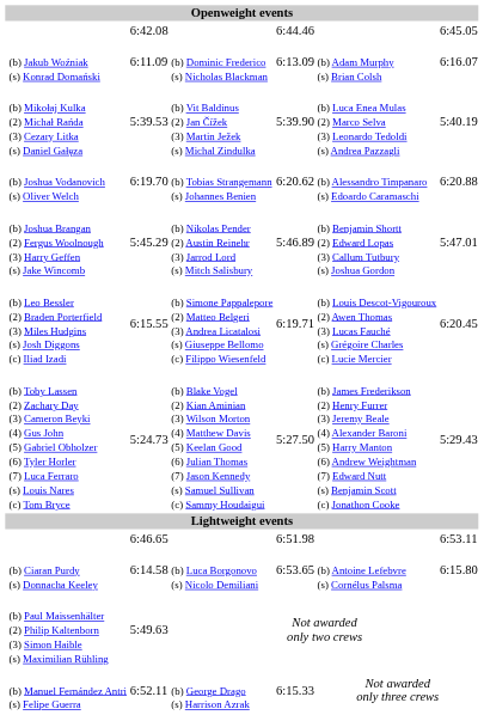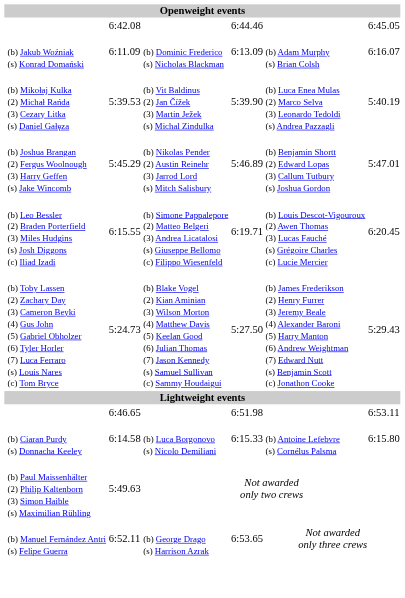- row: (b) Joshua Vodanovich (s) Oliver Welch | 6:19.70 | (b) Tobias Strangemann (s) Johannes Benien | 6:20.62 | (b) Alessandro Timpanaro (s) Edoardo Caramaschi | 6:20.88
(b) Ciaran Purdy (s) Donnacha Keeley | column 5: 6:53.65 -> 6:15.33
(b) Manuel Fernández Antri (s) Felipe Guerra | column 5: 6:15.33 -> 6:53.65
